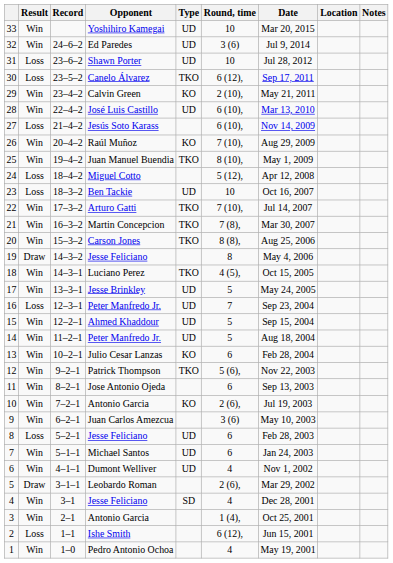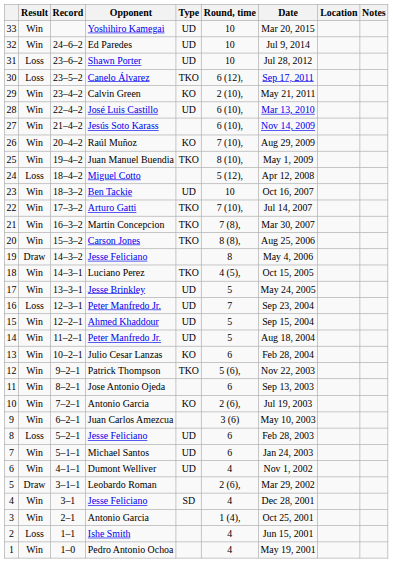32 | Round, time: 3 (6) -> 10
27 | Result: Loss -> Win
23 | Result: Loss -> Win
2 | Round, time: 6 (12), -> 4
